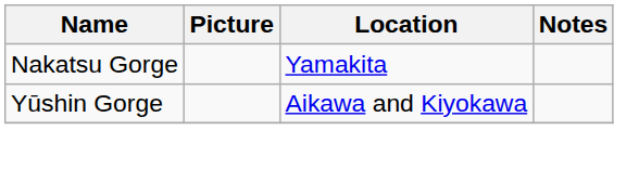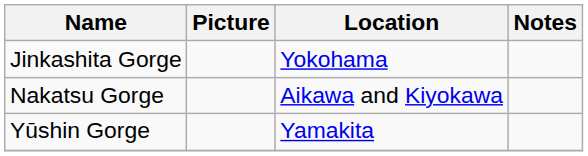+ row: Jinkashita Gorge | Yokohama
Nakatsu Gorge | Location: Yamakita -> Aikawa and Kiyokawa
Yūshin Gorge | Location: Aikawa and Kiyokawa -> Yamakita
